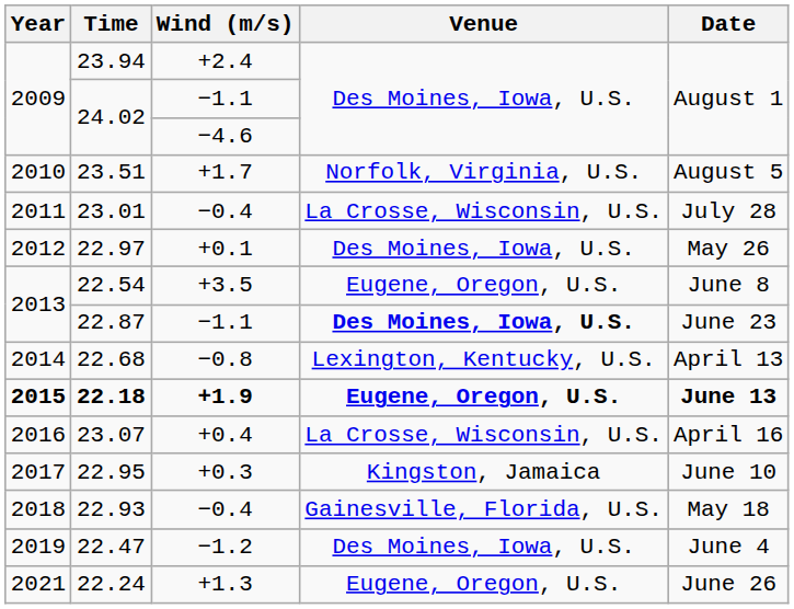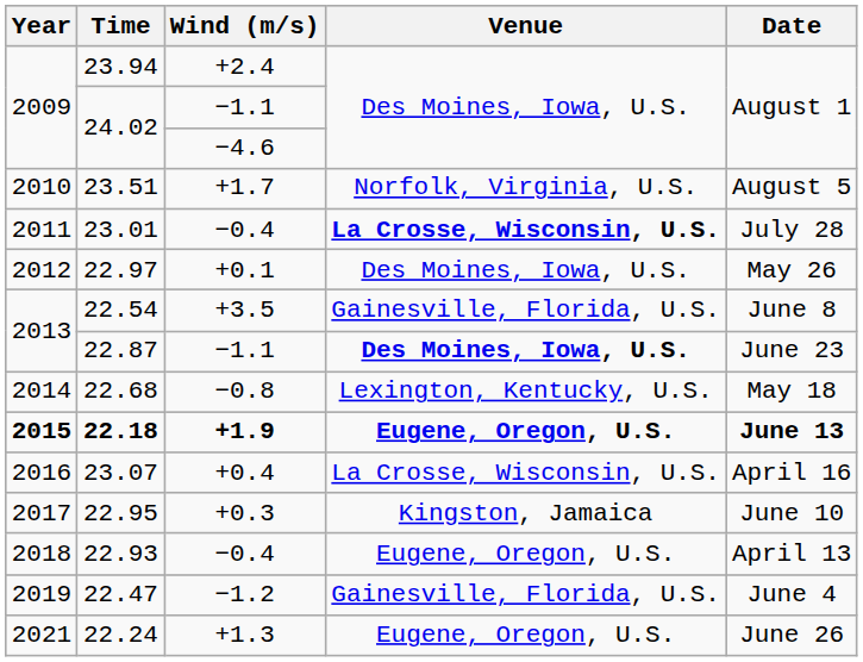23.01 | Venue: normal -> bold
22.54 | Venue: Eugene, Oregon, U.S. -> Gainesville, Florida, U.S.
22.68 | Date: April 13 -> May 18
22.93 | Venue: Gainesville, Florida, U.S. -> Eugene, Oregon, U.S.
22.93 | Date: May 18 -> April 13
22.47 | Venue: Des Moines, Iowa, U.S. -> Gainesville, Florida, U.S.
